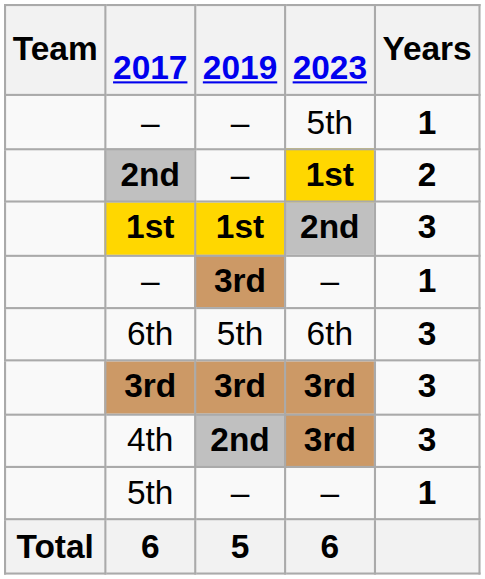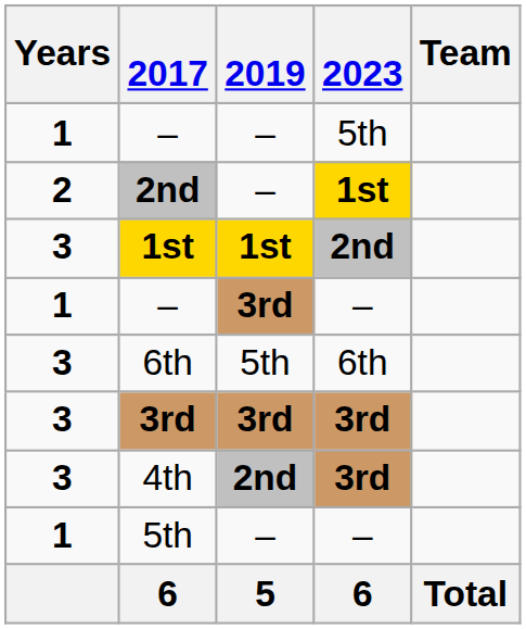columns swapped: Team <-> Years
